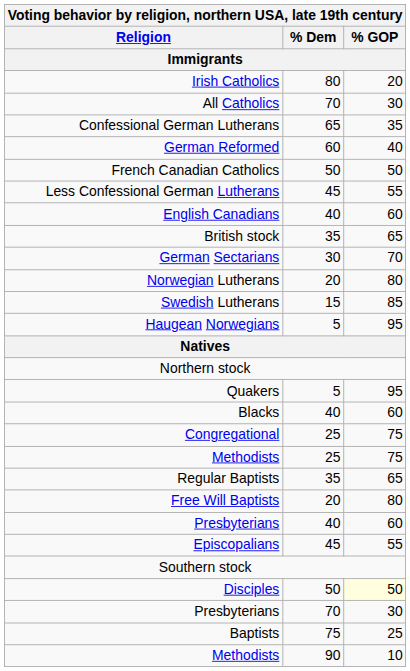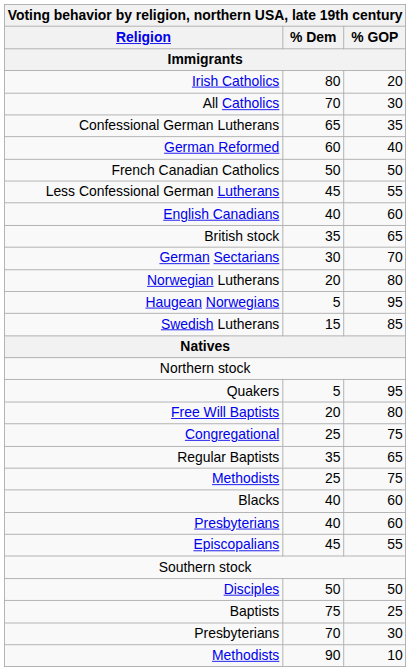rows swapped: Swedish Lutherans <-> Haugean Norwegians
rows swapped: Free Will Baptists <-> Blacks
rows swapped: Methodists / 25 <-> Regular Baptists
Disciples | % GOP: lightyellow background -> no background
rows swapped: Presbyterians / 70 <-> Baptists
